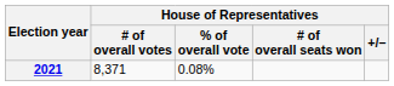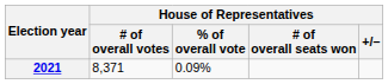2021 | House of Representatives / % of overall vote: 0.08% -> 0.09%
